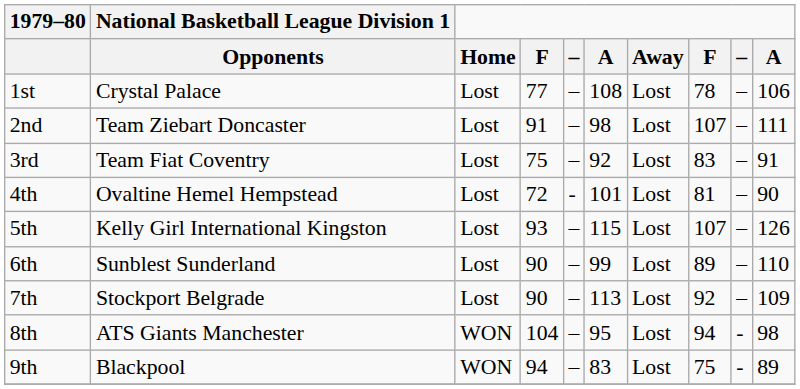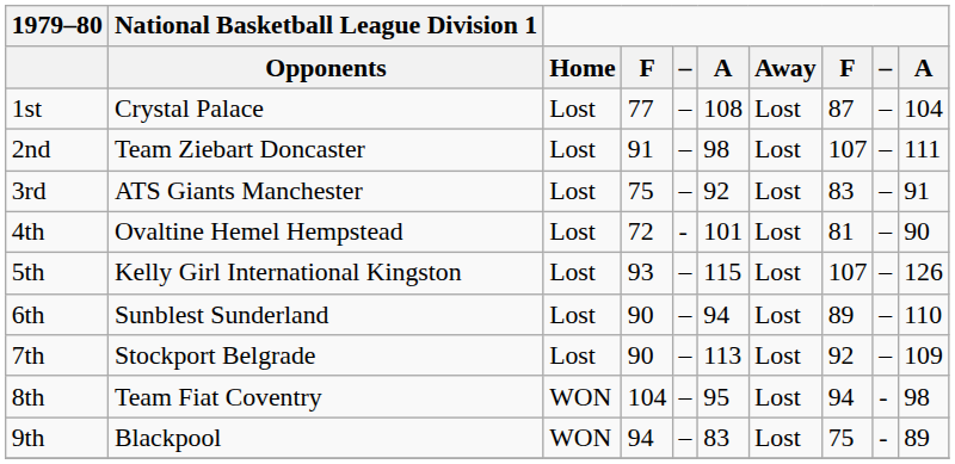1st | column 8: 78 -> 87
1st | column 10: 106 -> 104
3rd | National Basketball League Division 1 / Opponents: Team Fiat Coventry -> ATS Giants Manchester
6th | column 6: 99 -> 94
8th | National Basketball League Division 1 / Opponents: ATS Giants Manchester -> Team Fiat Coventry
